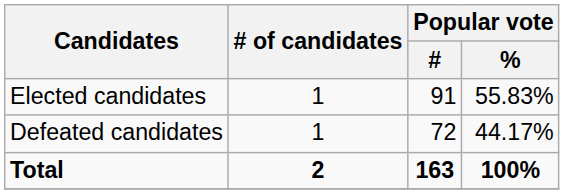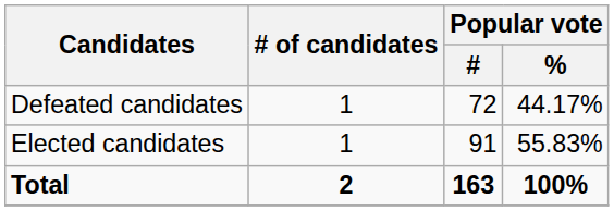rows swapped: Elected candidates <-> Defeated candidates
